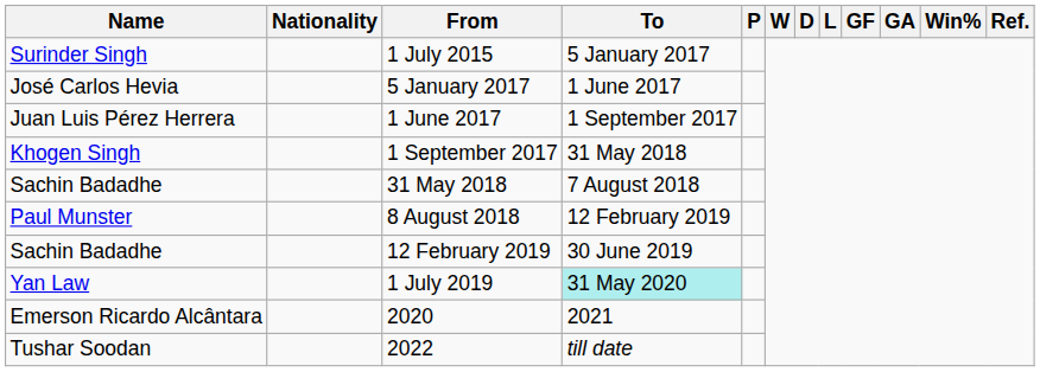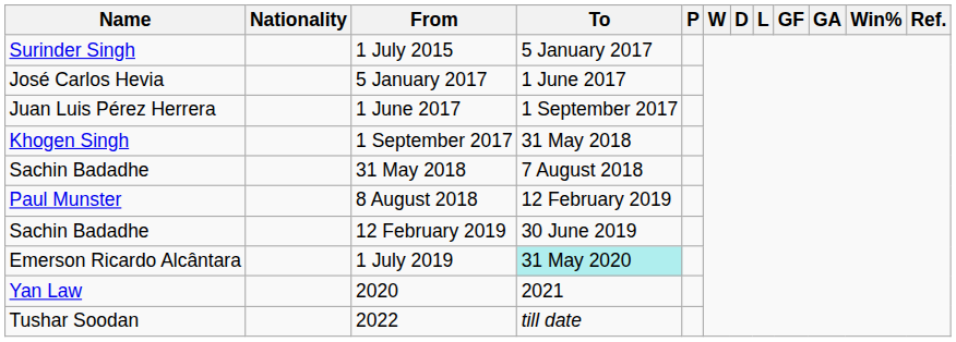1 July 2019 | Name: Yan Law -> Emerson Ricardo Alcântara
2020 | Name: Emerson Ricardo Alcântara -> Yan Law
